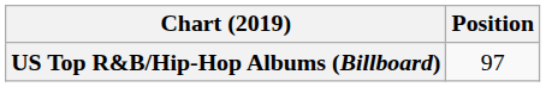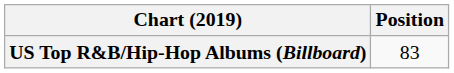US Top R&B/Hip-Hop Albums (Billboard) | Position: 97 -> 83
